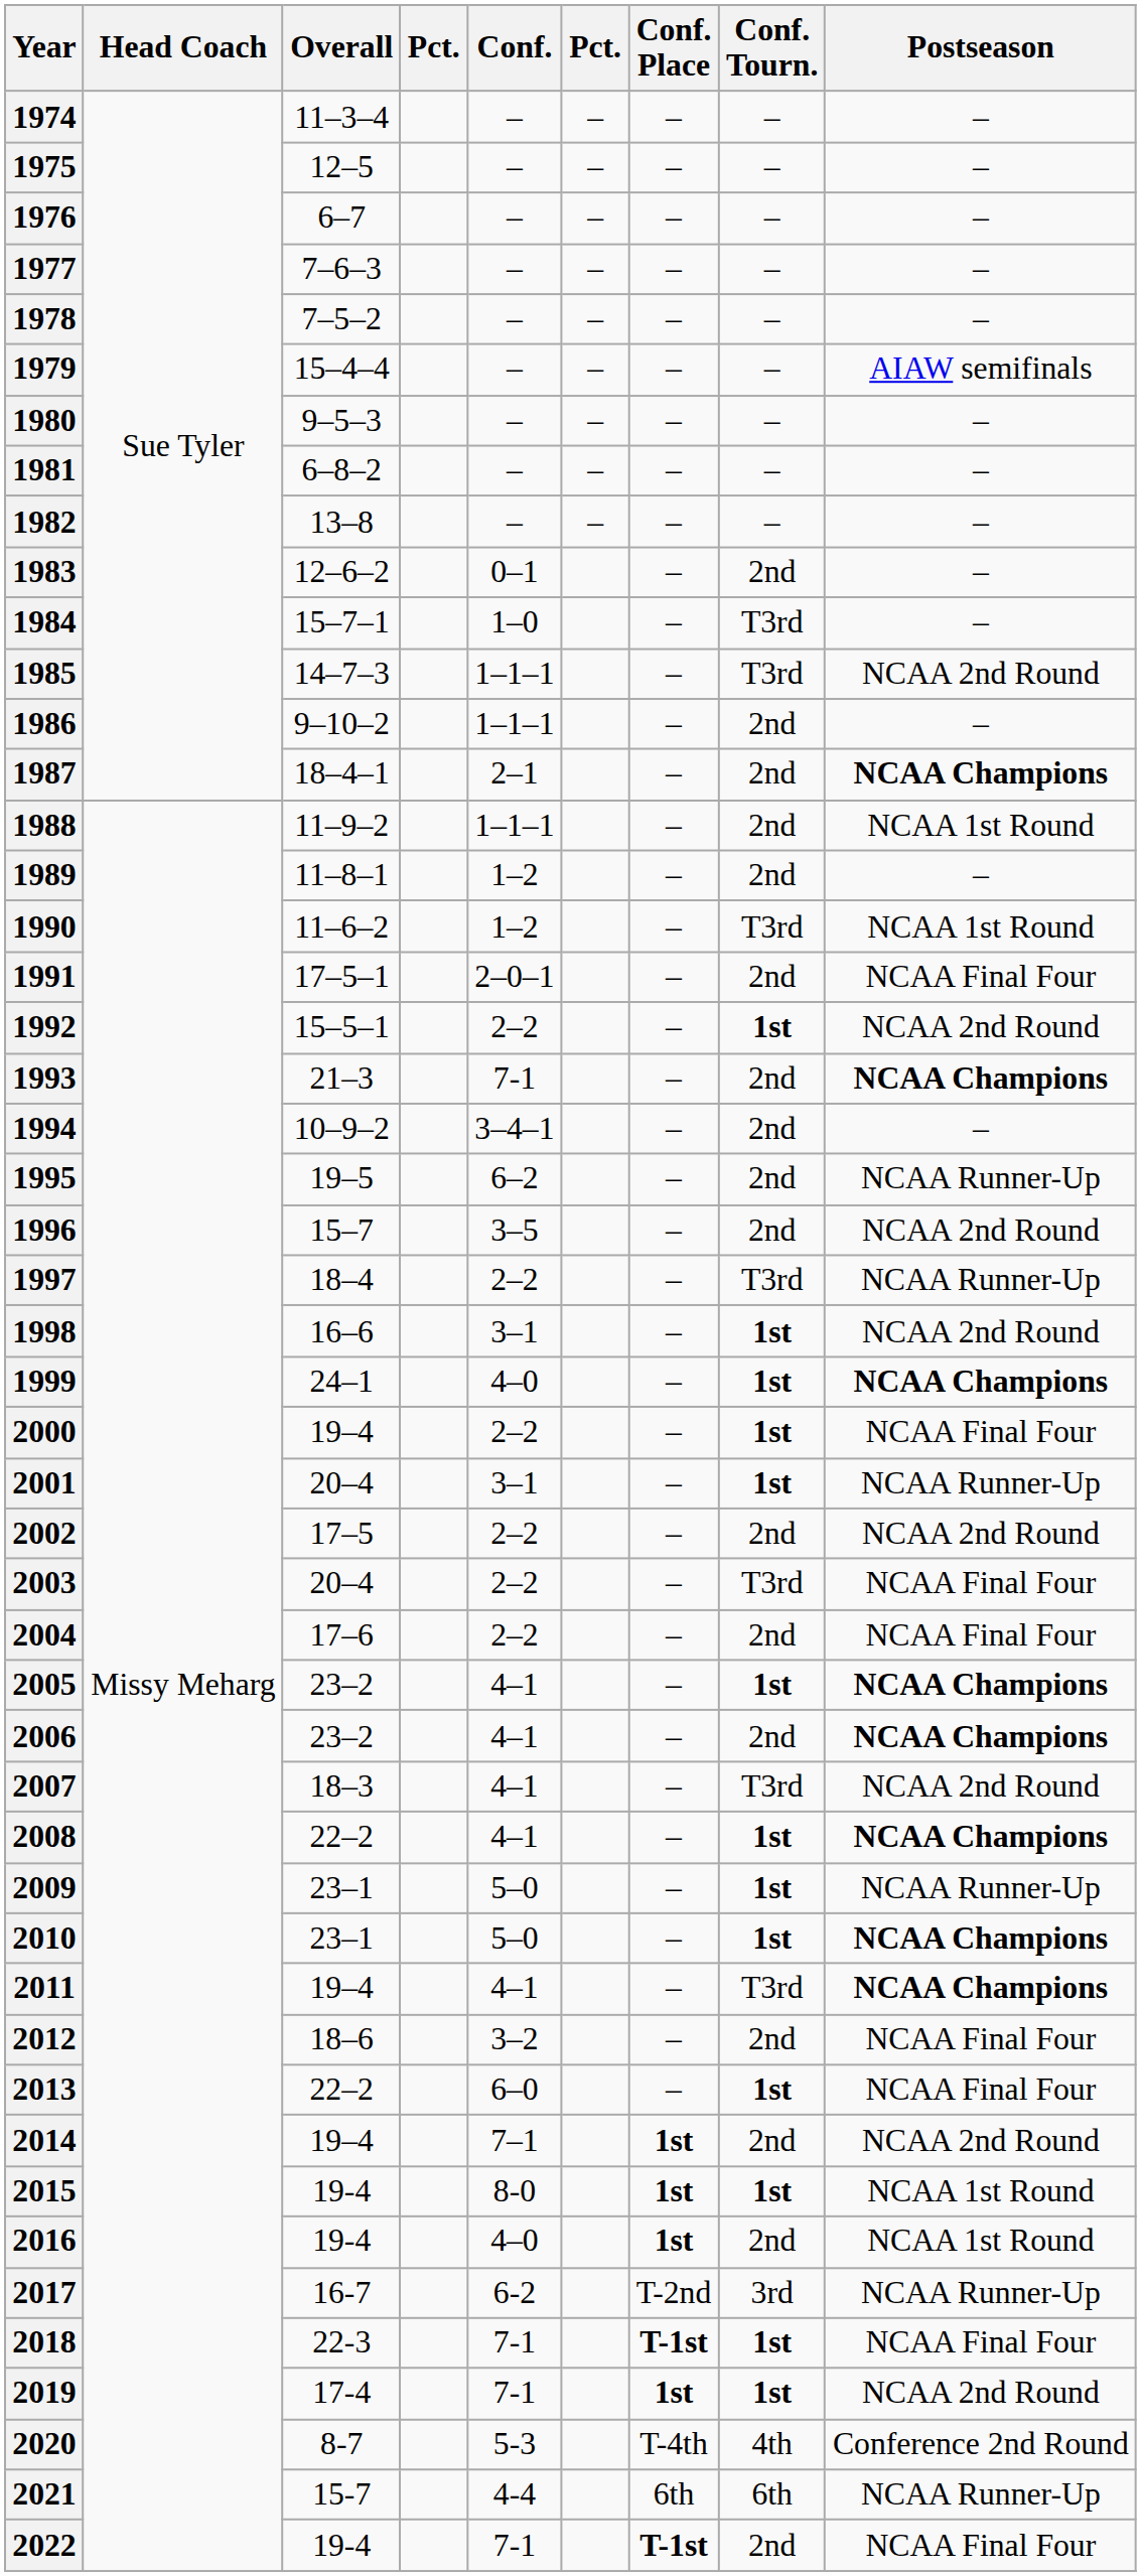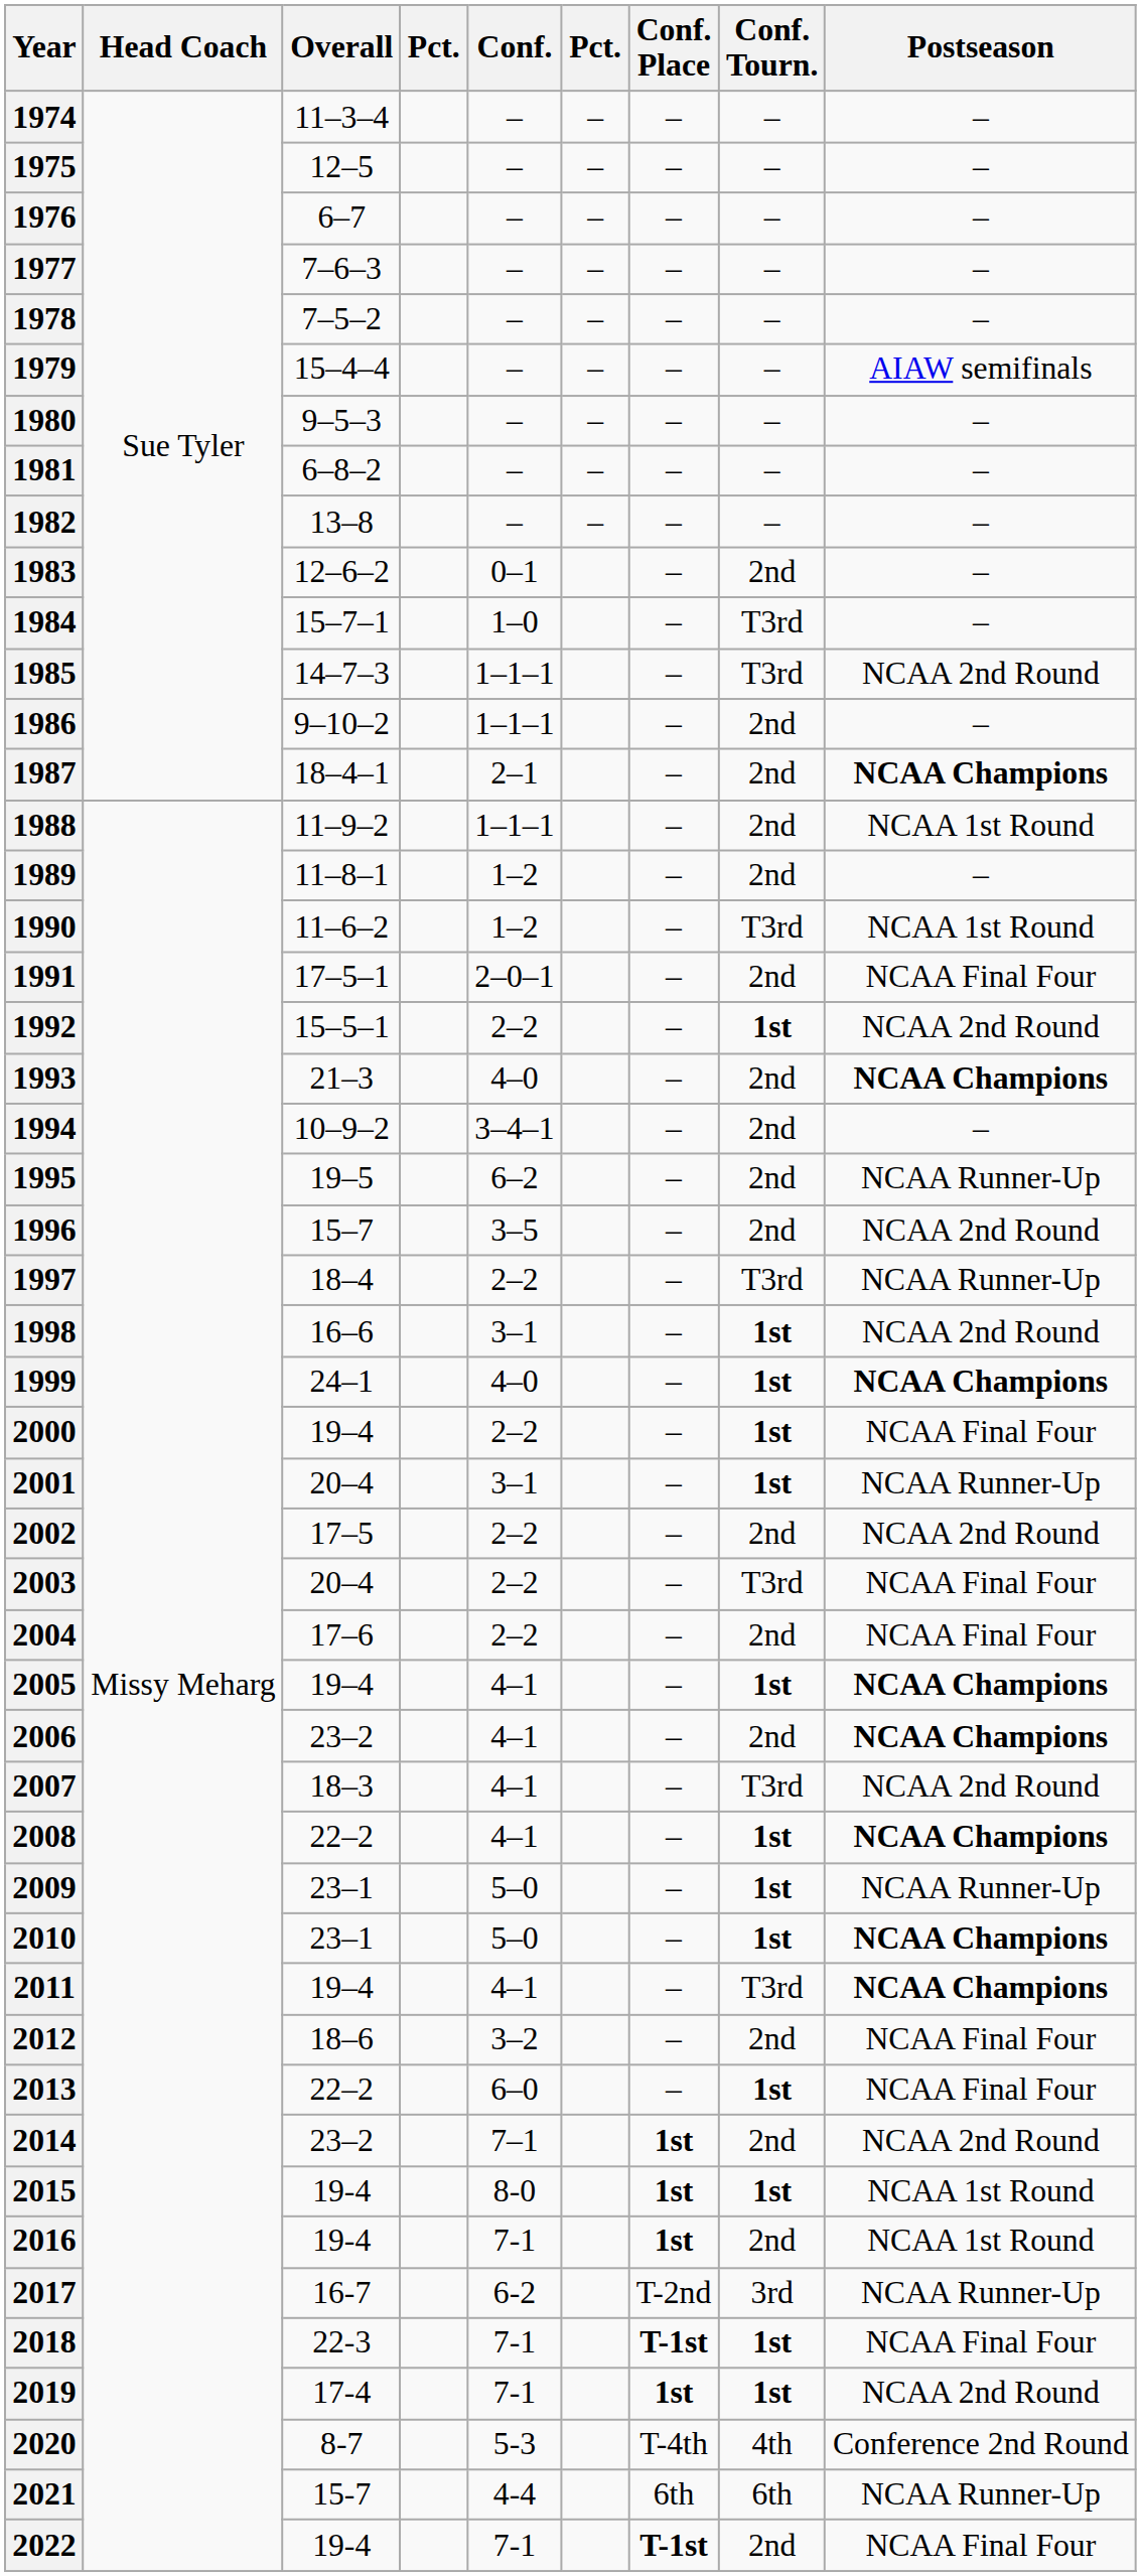1993 | Conf.: 7-1 -> 4–0
2005 | Overall: 23–2 -> 19–4
2014 | Overall: 19–4 -> 23–2
2016 | Conf.: 4–0 -> 7-1
